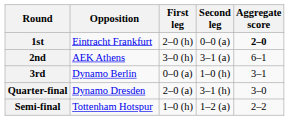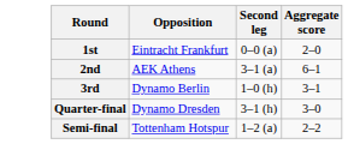- column: First leg | 2–0 (h) | 3–0 (h) | 0–0 (a) | 2–0 (a) | 1–0 (h)
1st | Aggregate score: bold -> normal
